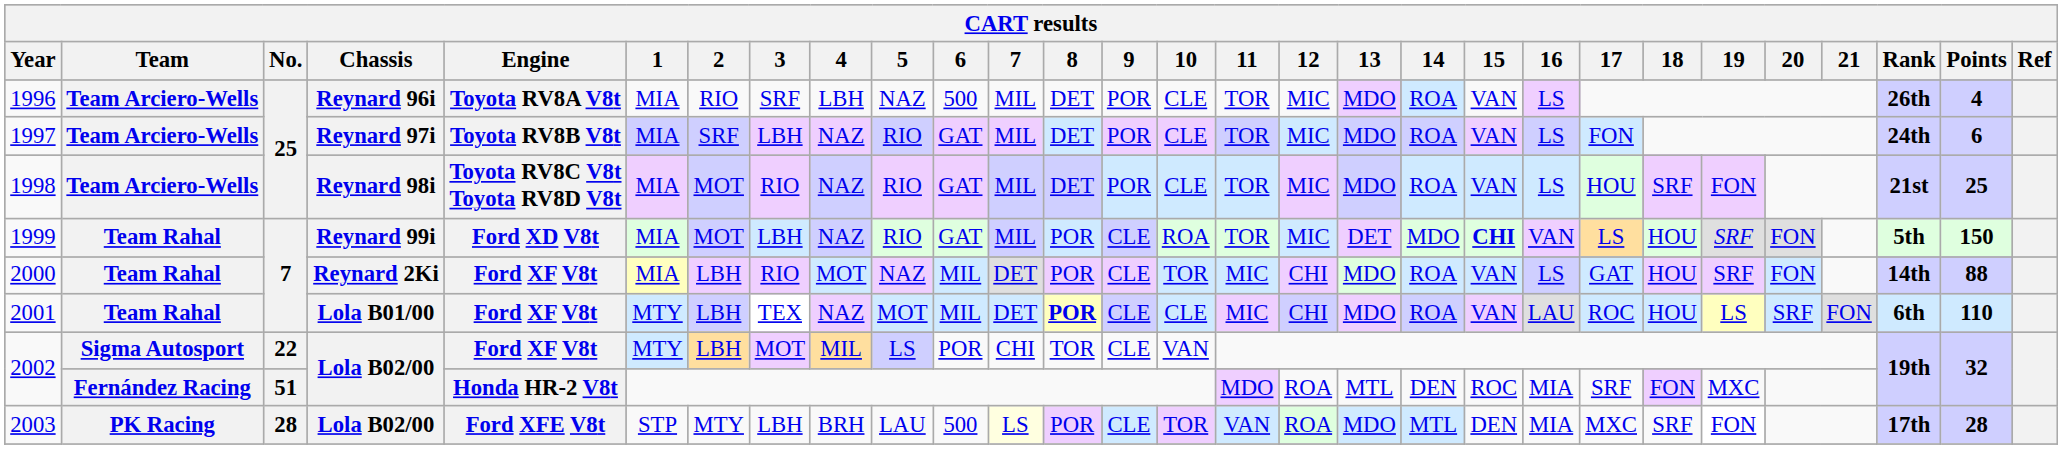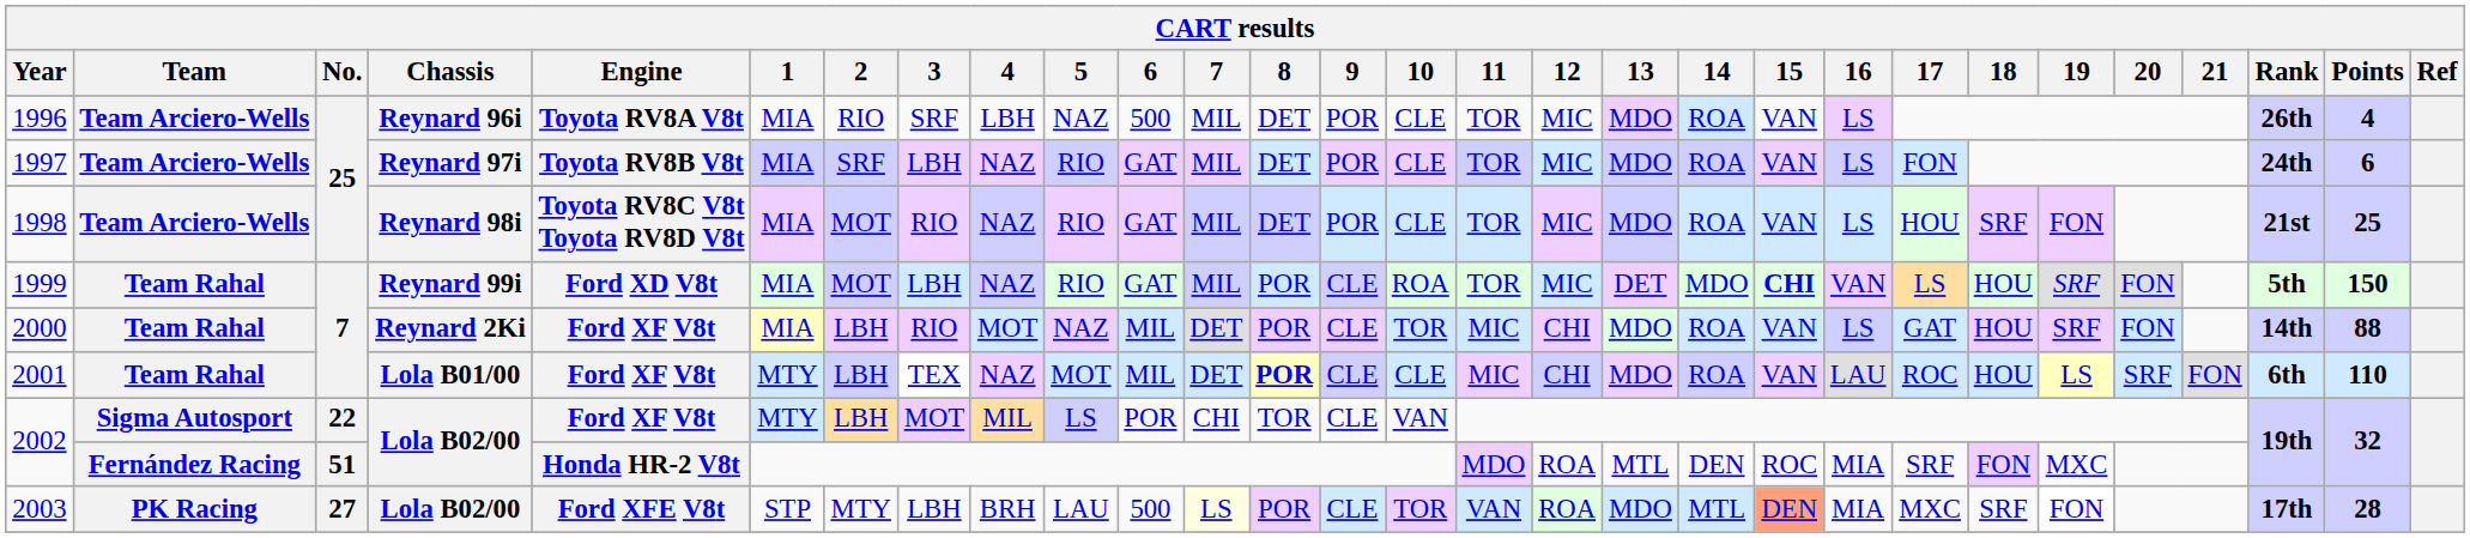2003 | No.: 28 -> 27
2003 | 15: no background -> lightsalmon background
